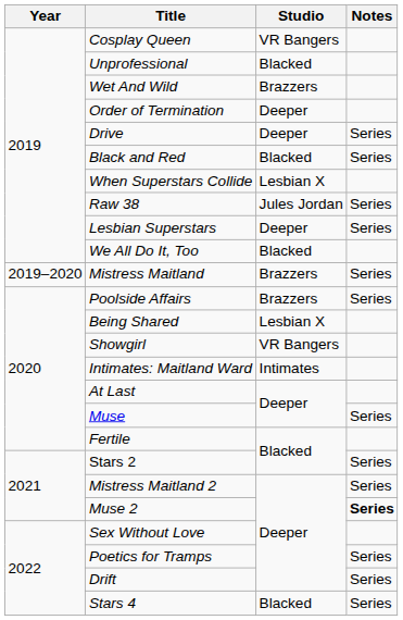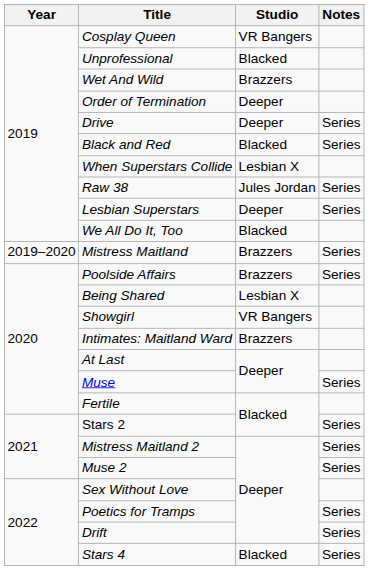Intimates: Maitland Ward | Studio: Intimates -> Brazzers
Muse 2 | Notes: bold -> normal
